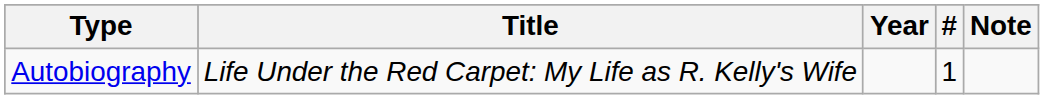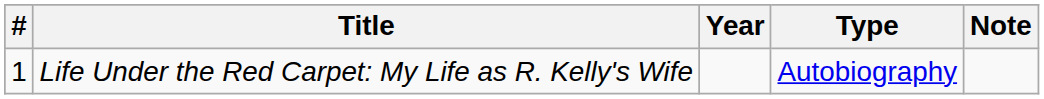columns swapped: # <-> Type
